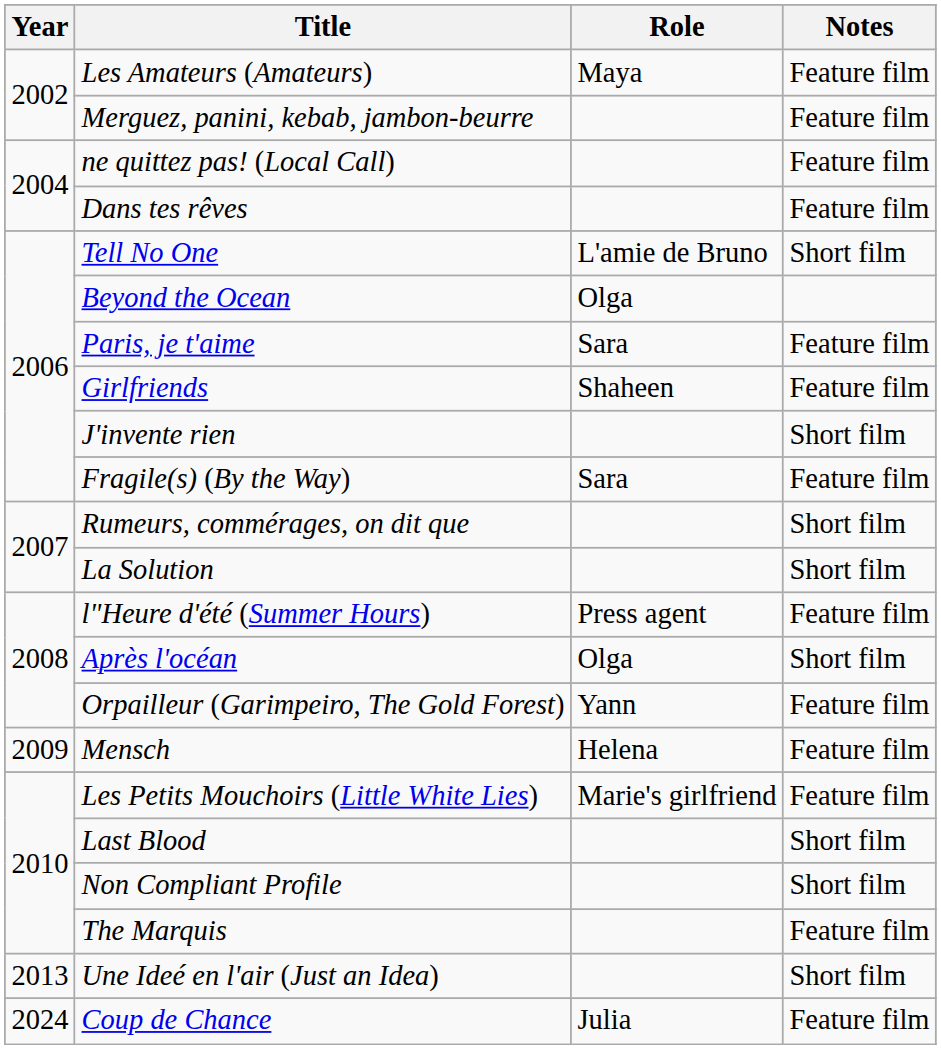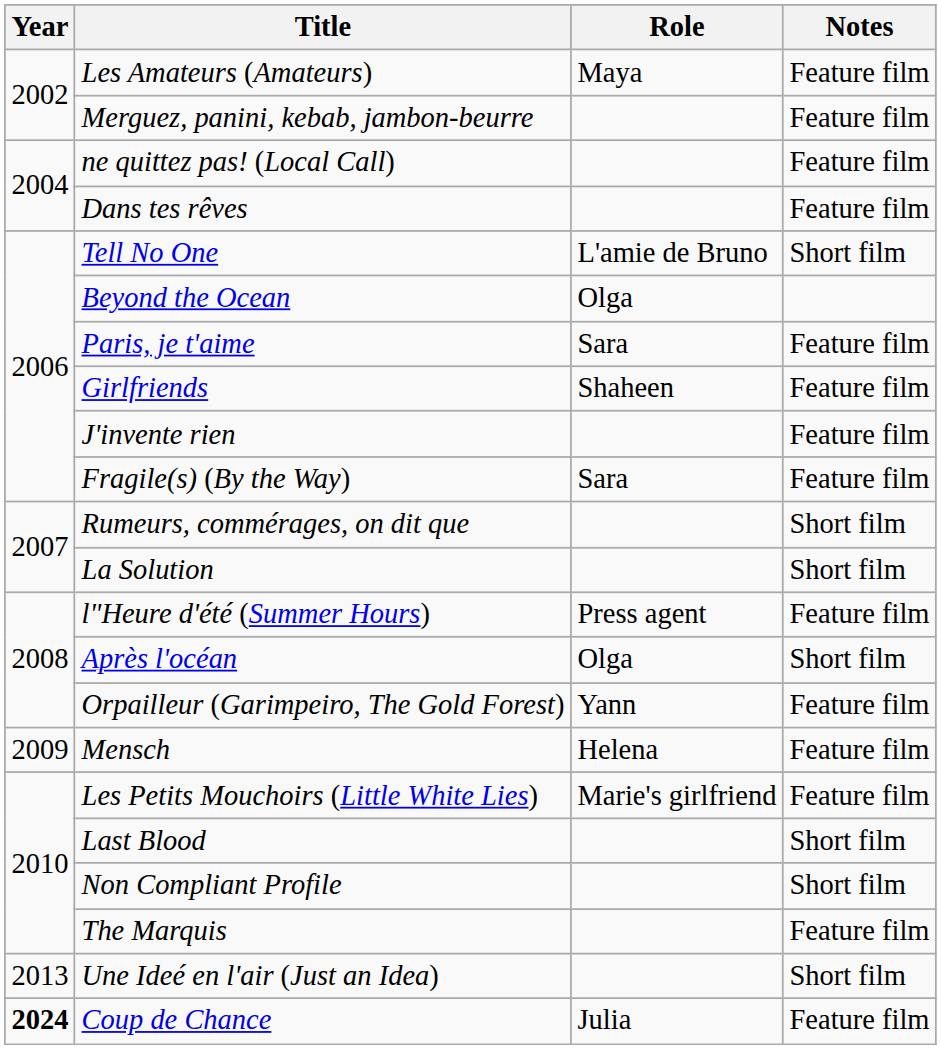J'invente rien | Notes: Short film -> Feature film
Coup de Chance | Year: normal -> bold
